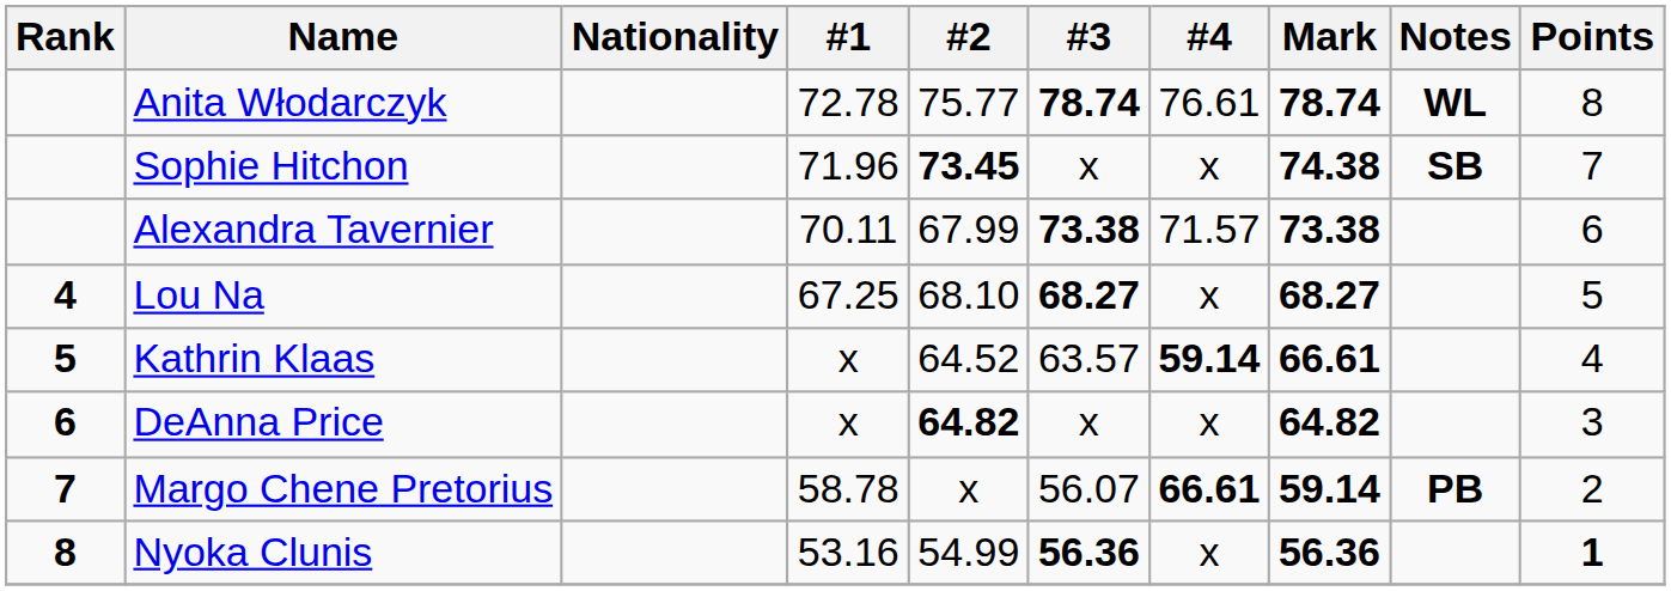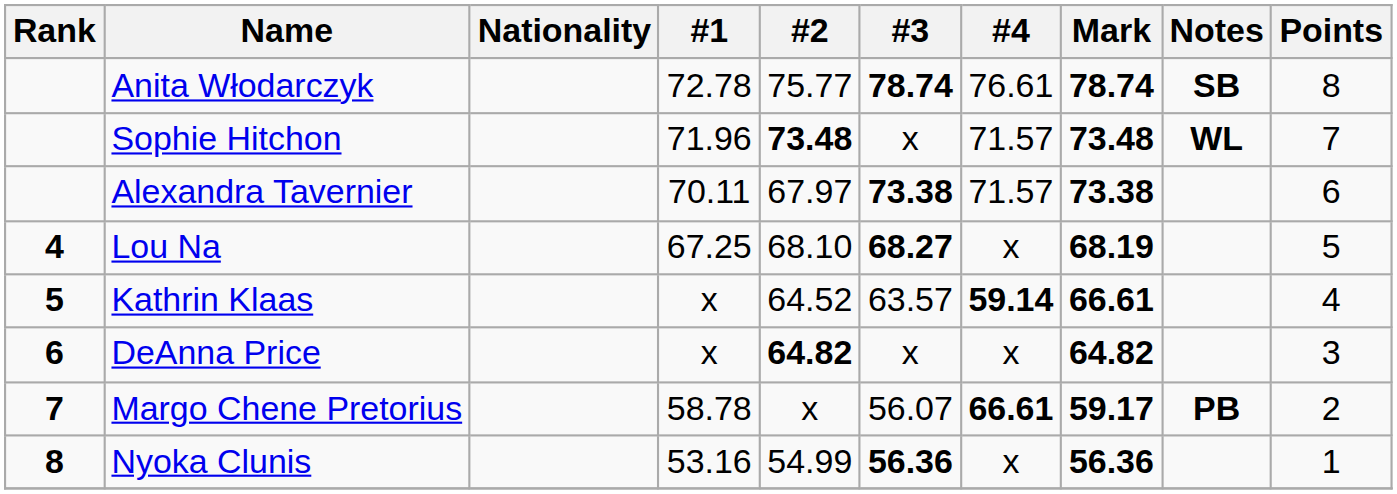Anita Włodarczyk | Notes: WL -> SB
Sophie Hitchon | #2: 73.45 -> 73.48
Sophie Hitchon | #4: x -> 71.57
Sophie Hitchon | Mark: 74.38 -> 73.48
Sophie Hitchon | Notes: SB -> WL
Alexandra Tavernier | #2: 67.99 -> 67.97
Lou Na | Mark: 68.27 -> 68.19
Margo Chene Pretorius | Mark: 59.14 -> 59.17
Nyoka Clunis | Points: bold -> normal
